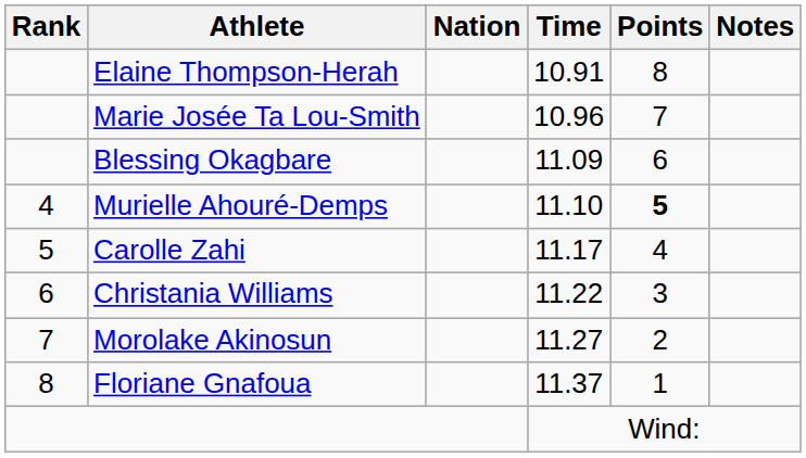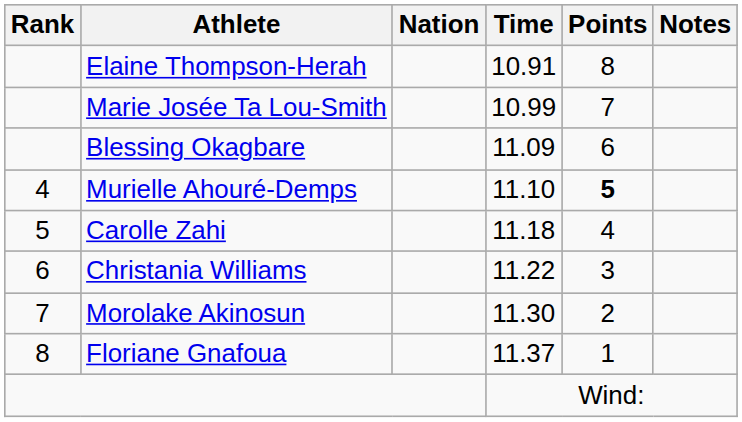Marie Josée Ta Lou-Smith | Time: 10.96 -> 10.99
Carolle Zahi | Time: 11.17 -> 11.18
Morolake Akinosun | Time: 11.27 -> 11.30
